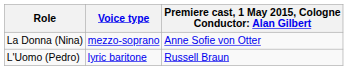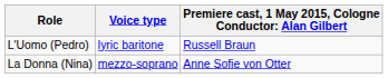rows swapped: La Donna (Nina) <-> L'Uomo (Pedro)
